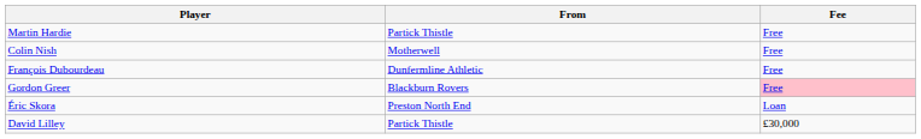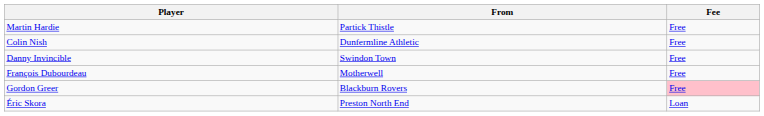Colin Nish | From: Motherwell -> Dunfermline Athletic
+ row: Danny Invincible | Swindon Town | Free
François Dubourdeau | From: Dunfermline Athletic -> Motherwell
- row: David Lilley | Partick Thistle | £30,000
